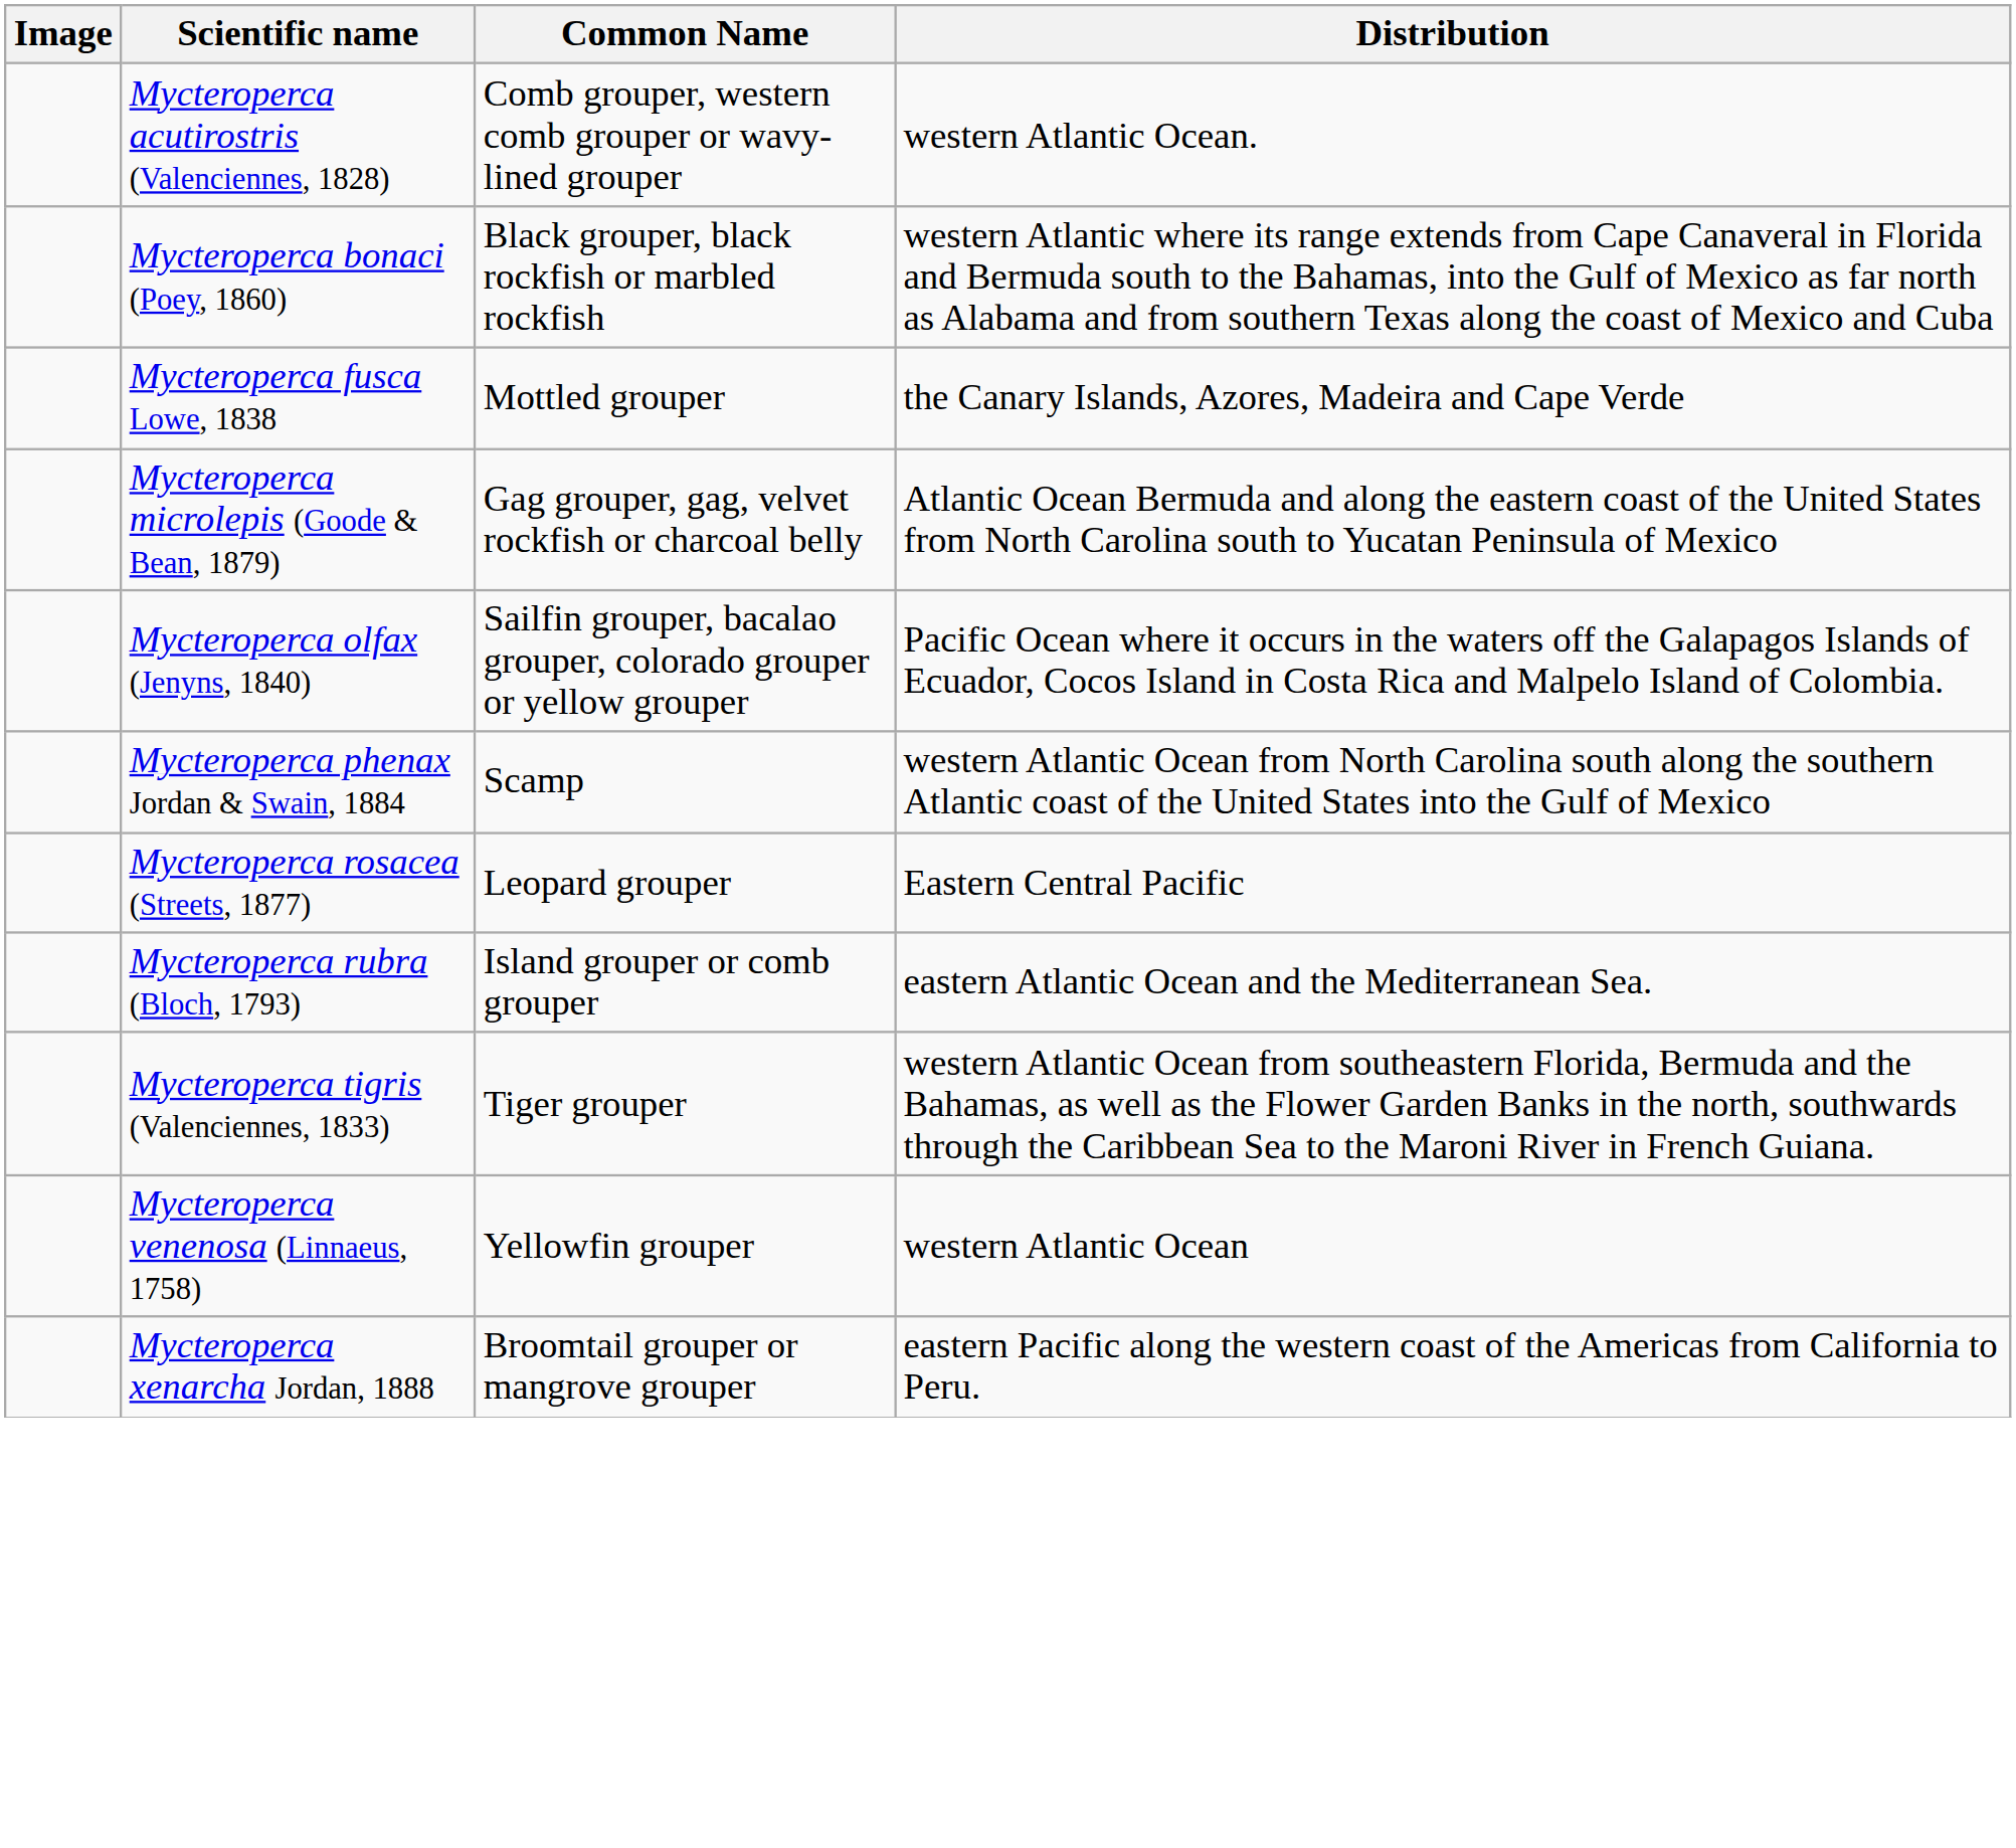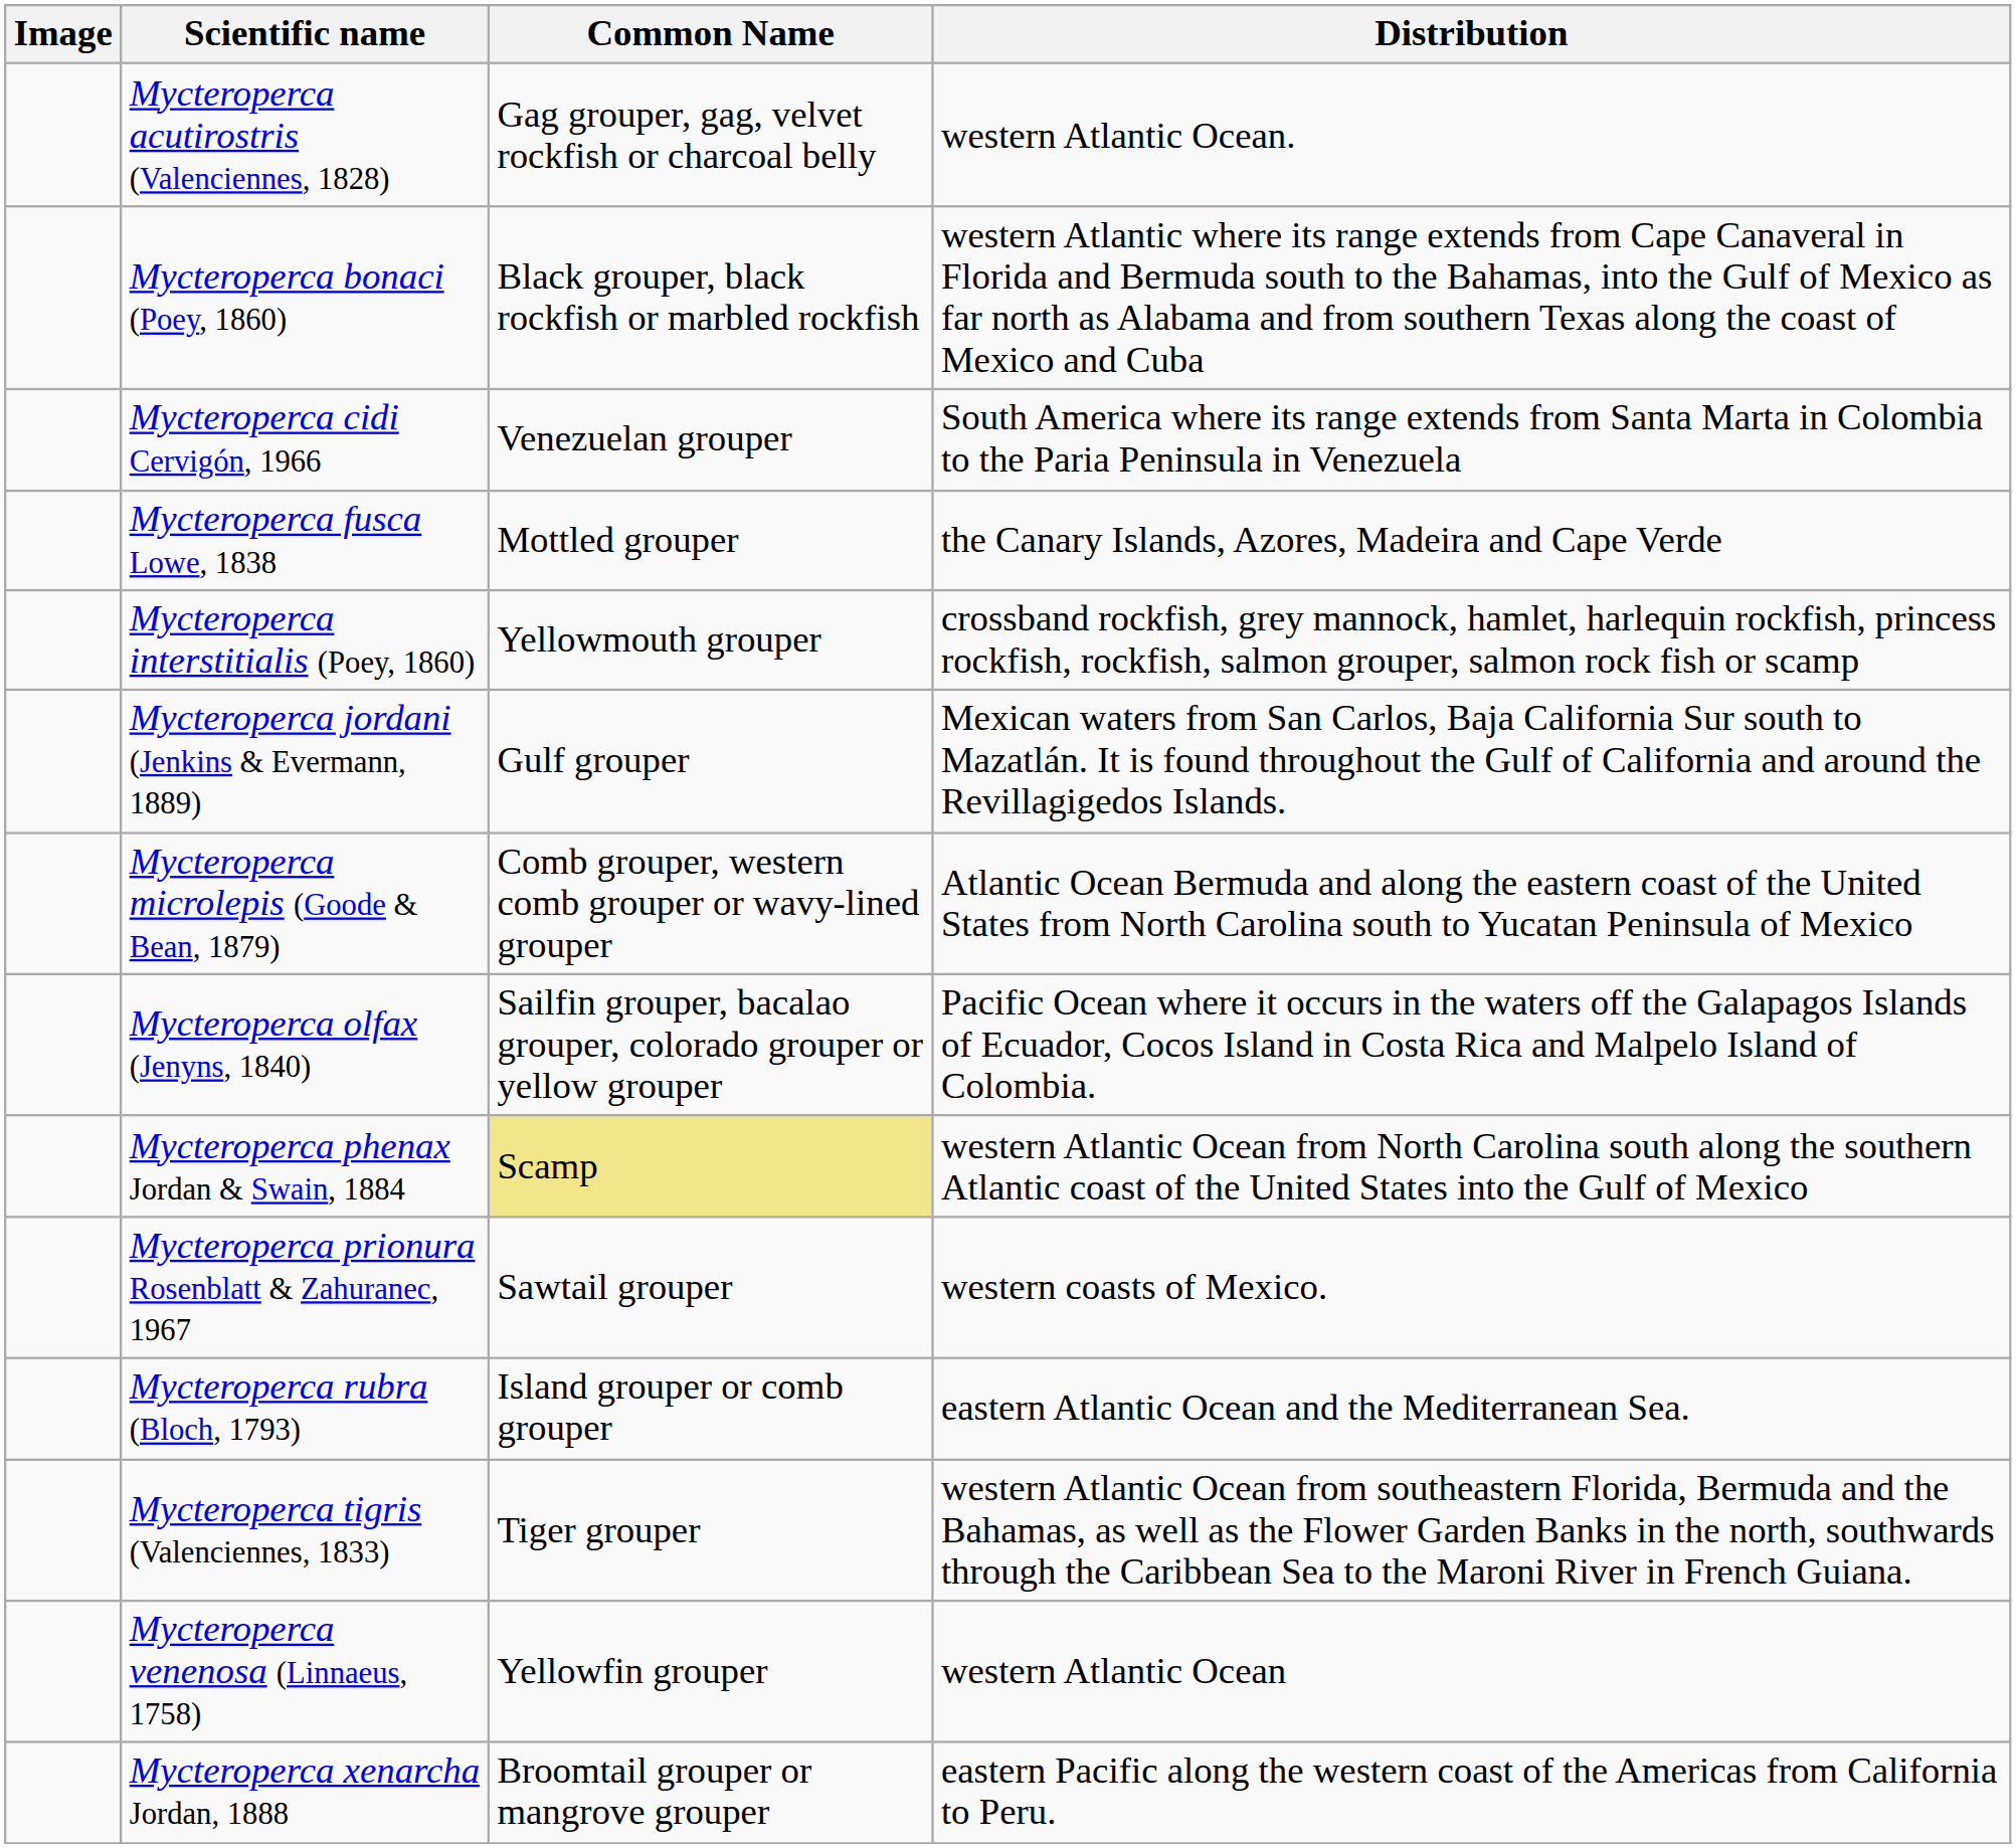Mycteroperca acutirostris (Valenciennes, 1828) | Common Name: Comb grouper, western comb grouper or wavy-lined grouper -> Gag grouper, gag, velvet rockfish or charcoal belly
+ row: Mycteroperca cidi Cervigón, 1966 | Venezuelan grouper | South America where its range extends from Santa Marta in Colombia to the Paria Peninsula in Venezuela
+ row: Mycteroperca interstitialis (Poey, 1860) | Yellowmouth grouper | crossband rockfish, grey mannock, hamlet, harlequin rockfish, princess rockfish, rockfish, salmon grouper, salmon rock fish or scamp
+ row: Mycteroperca jordani (Jenkins & Evermann, 1889) | Gulf grouper | Mexican waters from San Carlos, Baja California Sur south to Mazatlán. It is found throughout the Gulf of California and around the Revillagigedos Islands.
Mycteroperca microlepis (Goode & Bean, 1879) | Common Name: Gag grouper, gag, velvet rockfish or charcoal belly -> Comb grouper, western comb grouper or wavy-lined grouper
Mycteroperca phenax Jordan & Swain, 1884 | Common Name: no background -> khaki background
+ row: Mycteroperca prionura Rosenblatt & Zahuranec, 1967 | Sawtail grouper | western coasts of Mexico.
- row: Mycteroperca rosacea (Streets, 1877) | Leopard grouper | Eastern Central Pacific
